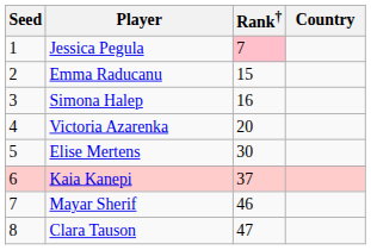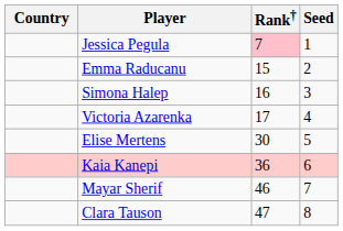columns swapped: Country <-> Seed
Victoria Azarenka | Rank†: 20 -> 17
Kaia Kanepi | Rank†: 37 -> 36
